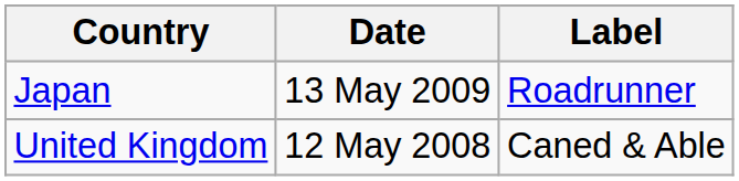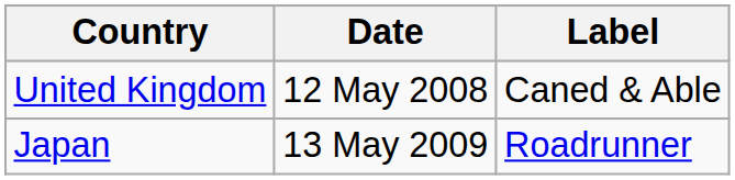rows swapped: United Kingdom <-> Japan
